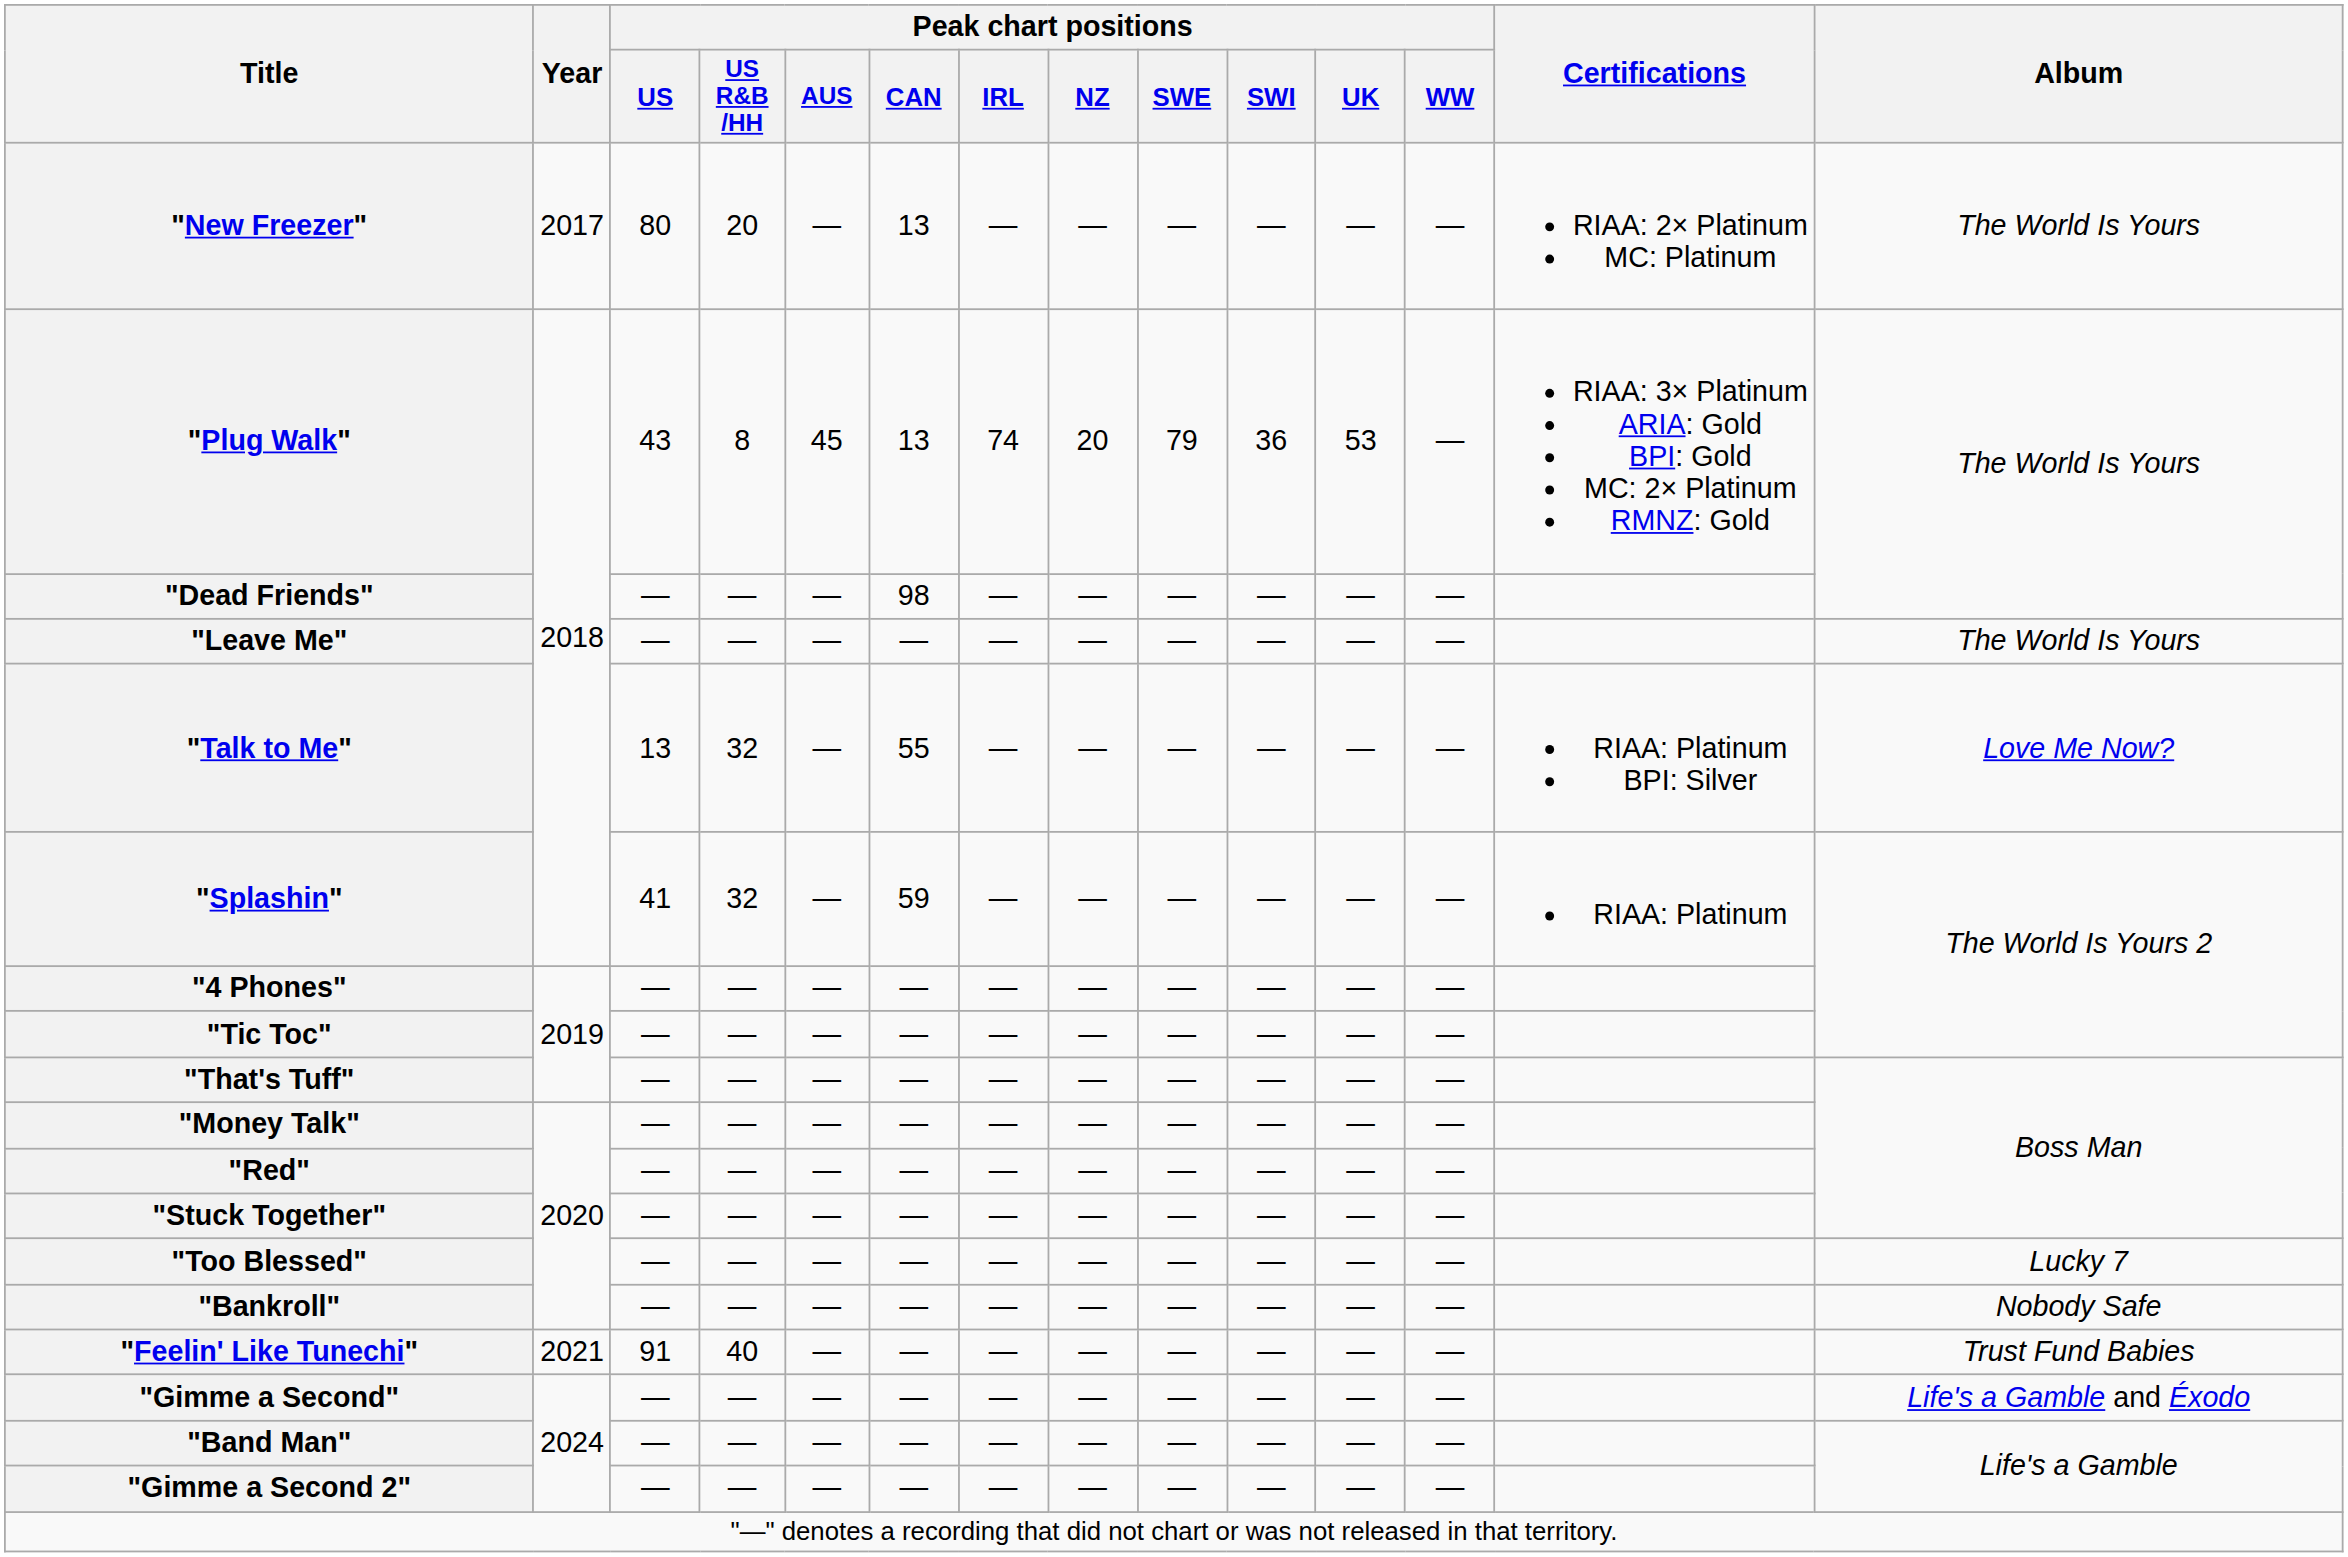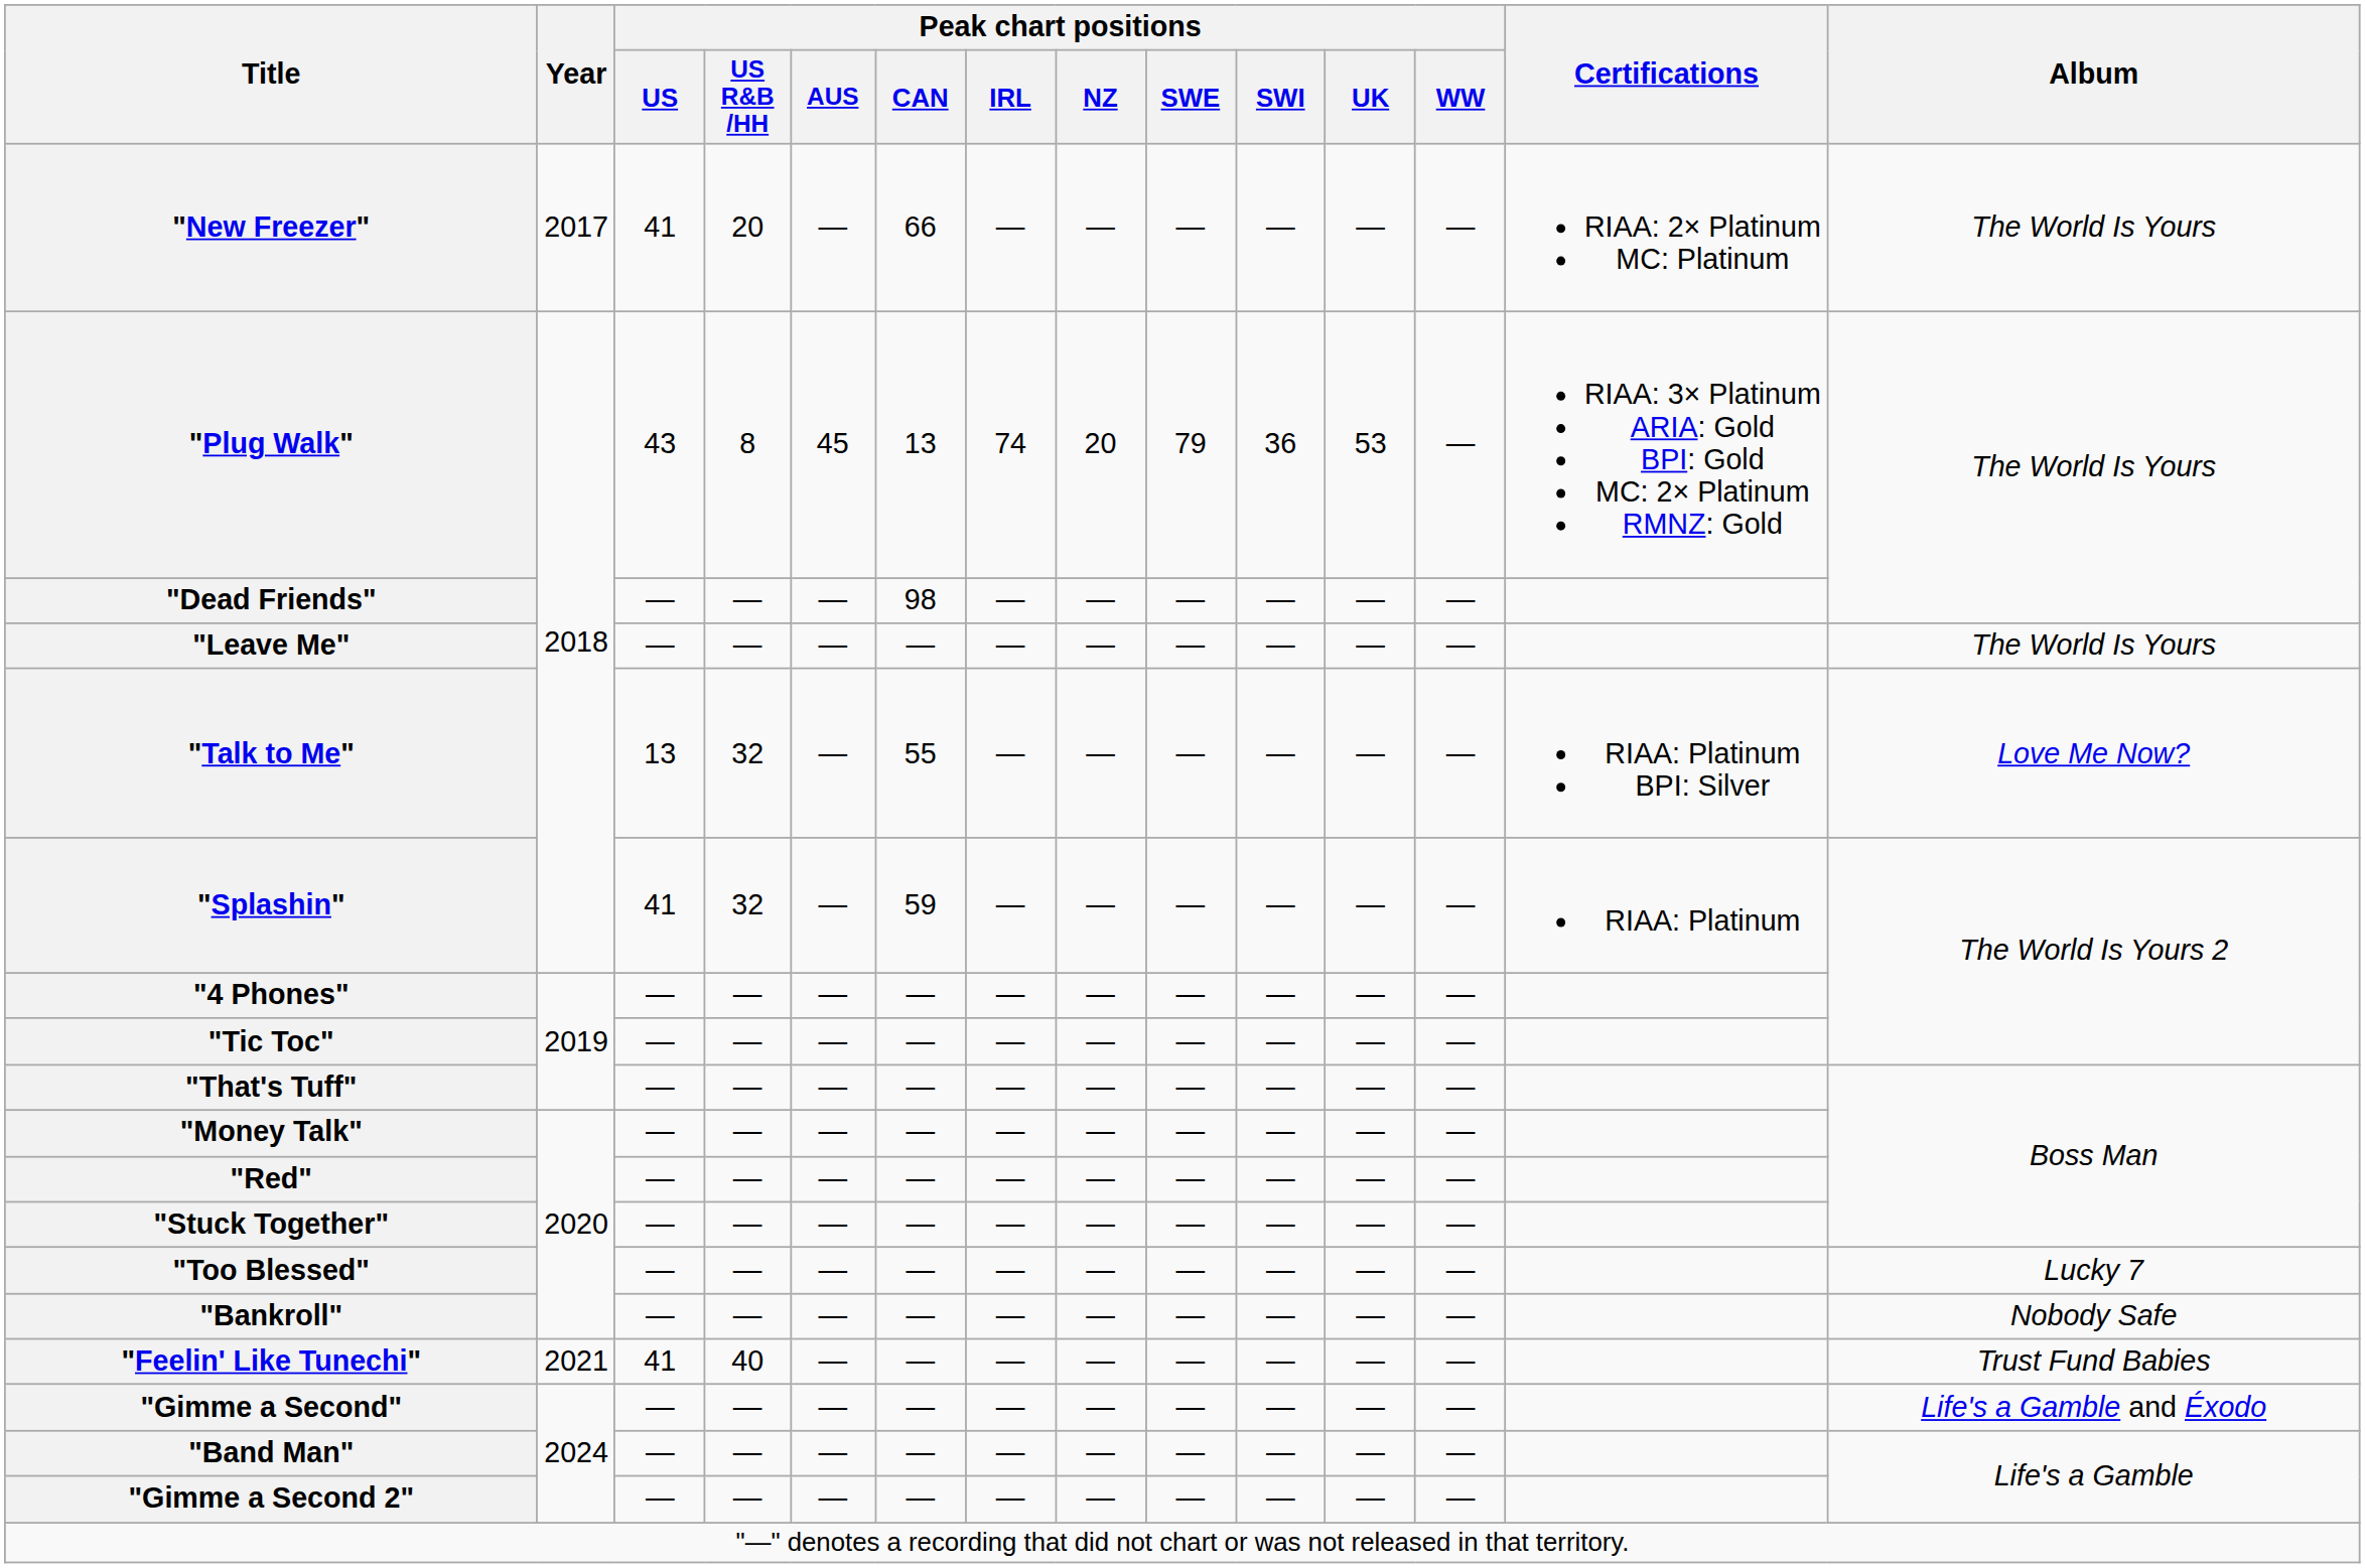"New Freezer" | Peak chart positions / US: 80 -> 41
"New Freezer" | Peak chart positions / CAN: 13 -> 66
"Feelin' Like Tunechi" | Peak chart positions / US: 91 -> 41
